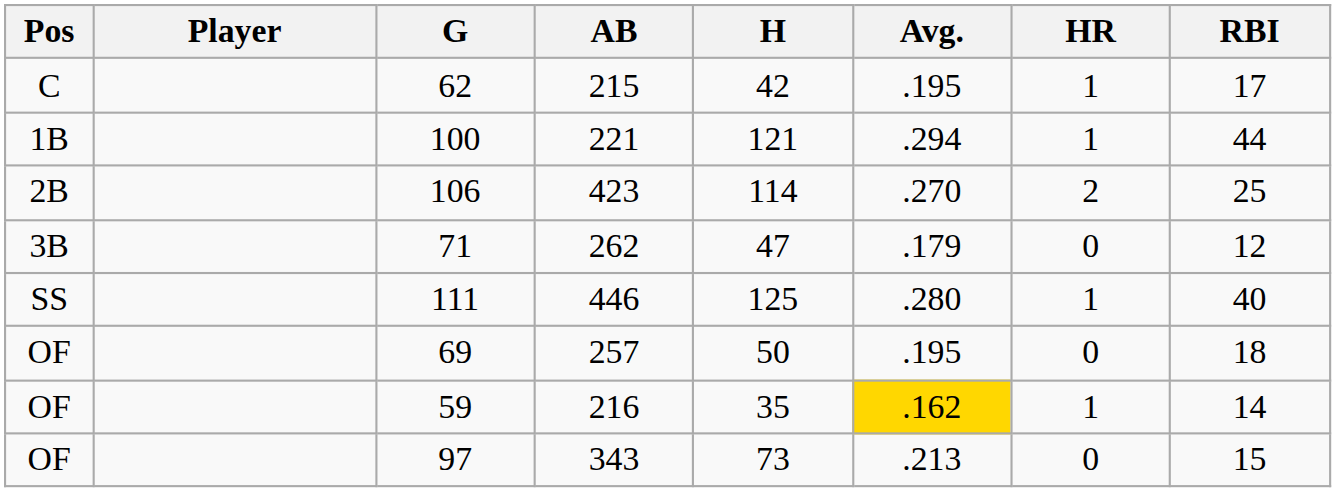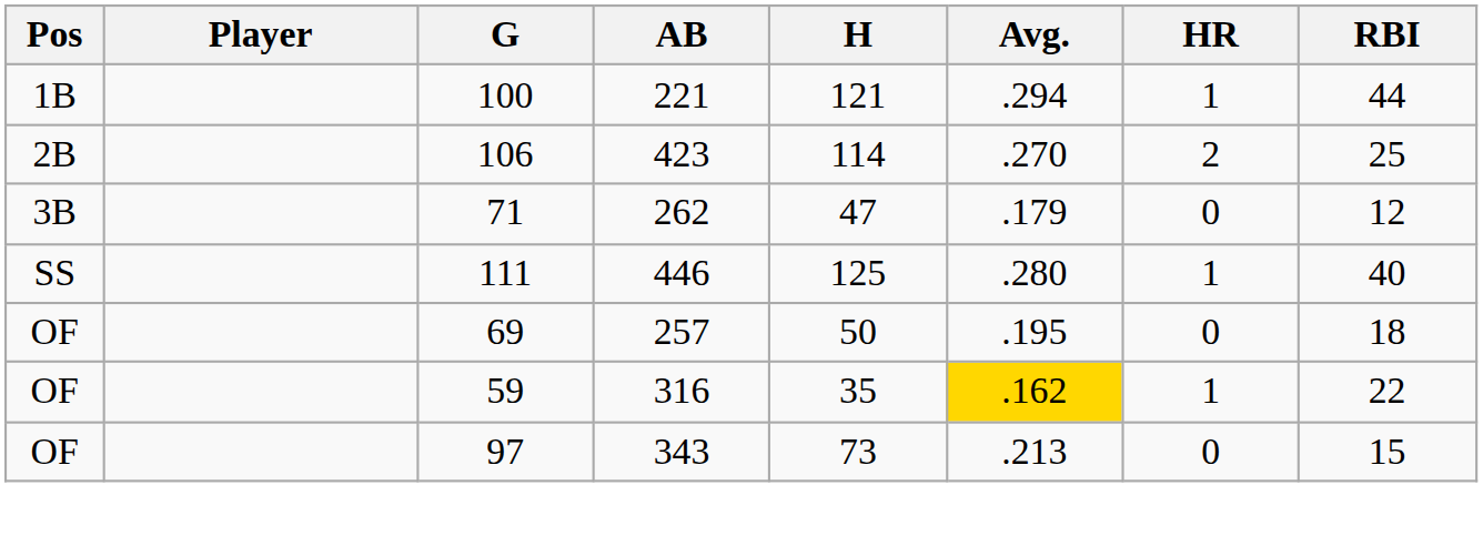- row: C | 62 | 215 | 42 | .195 | 1 | 17
59 | AB: 216 -> 316
59 | RBI: 14 -> 22
